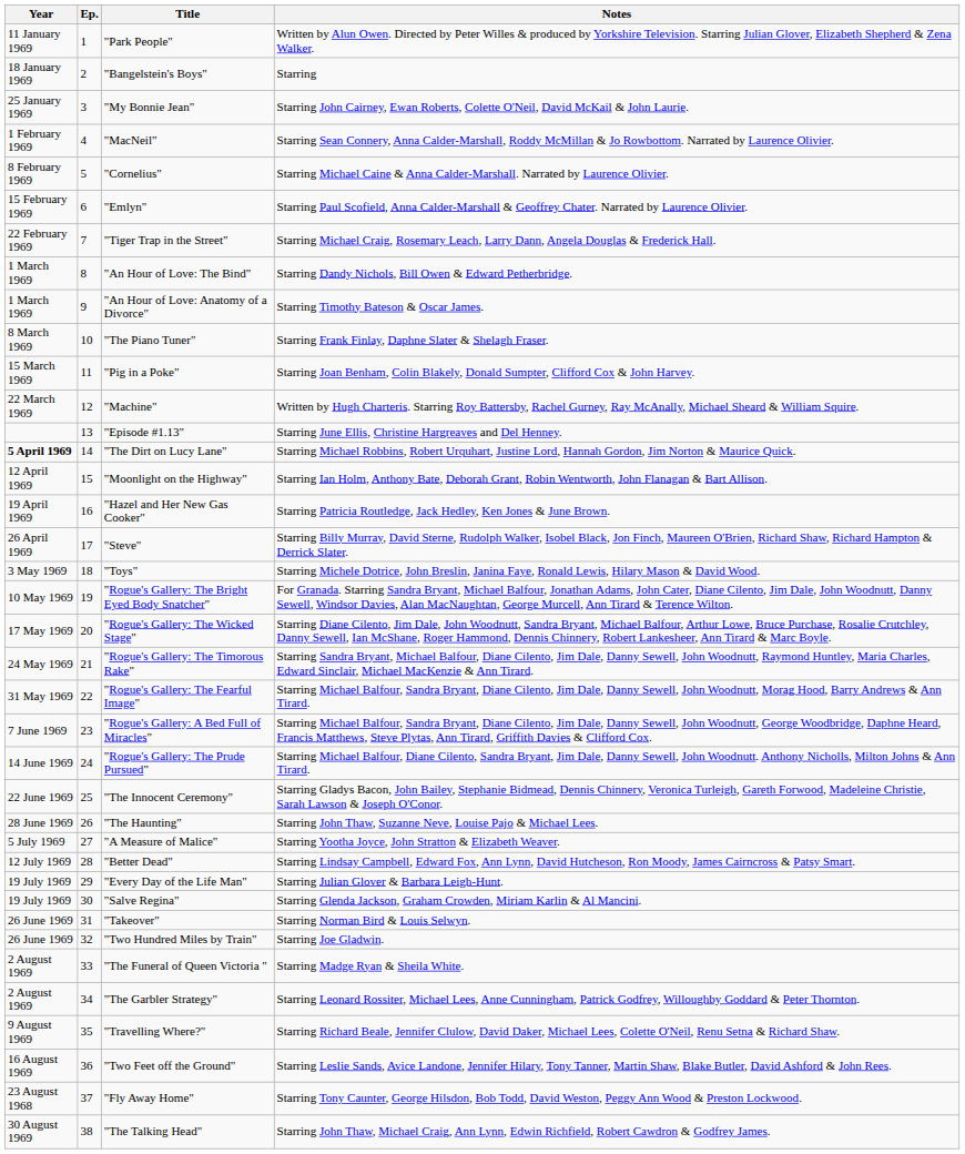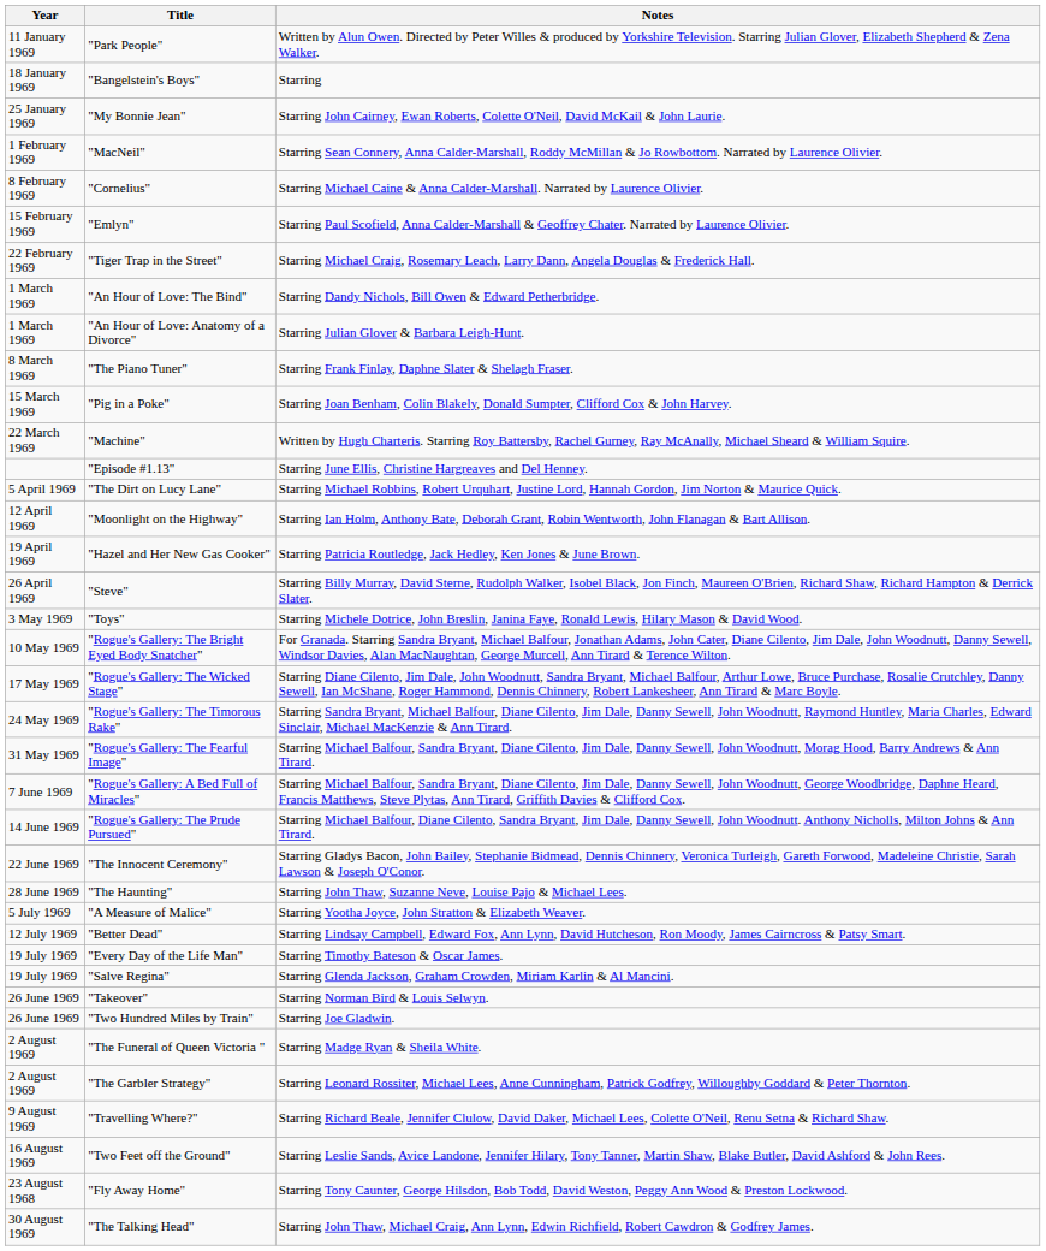- column: Ep. | 1 | 2 | 3 | 4 | 5 | 6 | 7 | 8 | 9 | 10 | 11 | 12 | 13 | 14 | 15 | 16 | 17 | 18 | 19 | 20 | 21 | 22 | 23 | 24 | 25 | 26 | 27 | 28 | 29 | 30 | 31 | 32 | 33 | 34 | 35 | 36 | 37 | 38
"An Hour of Love: Anatomy of a Divorce" | Notes: Starring Timothy Bateson & Oscar James. -> Starring Julian Glover & Barbara Leigh-Hunt.
"The Dirt on Lucy Lane" | Year: bold -> normal
"Every Day of the Life Man" | Notes: Starring Julian Glover & Barbara Leigh-Hunt. -> Starring Timothy Bateson & Oscar James.
